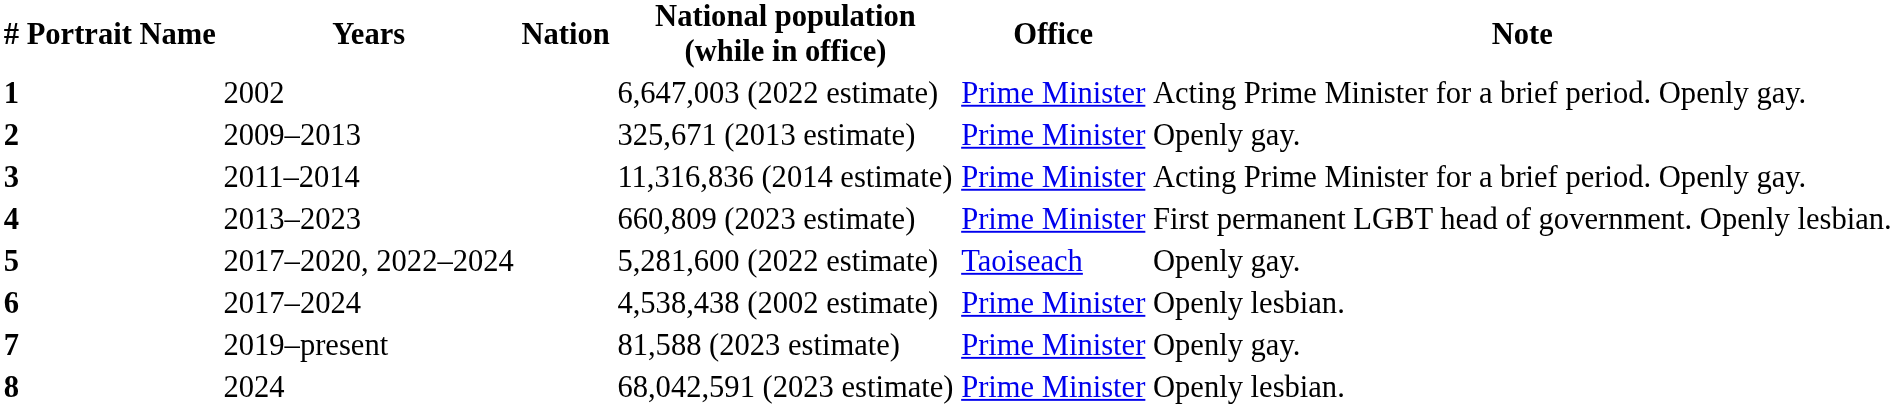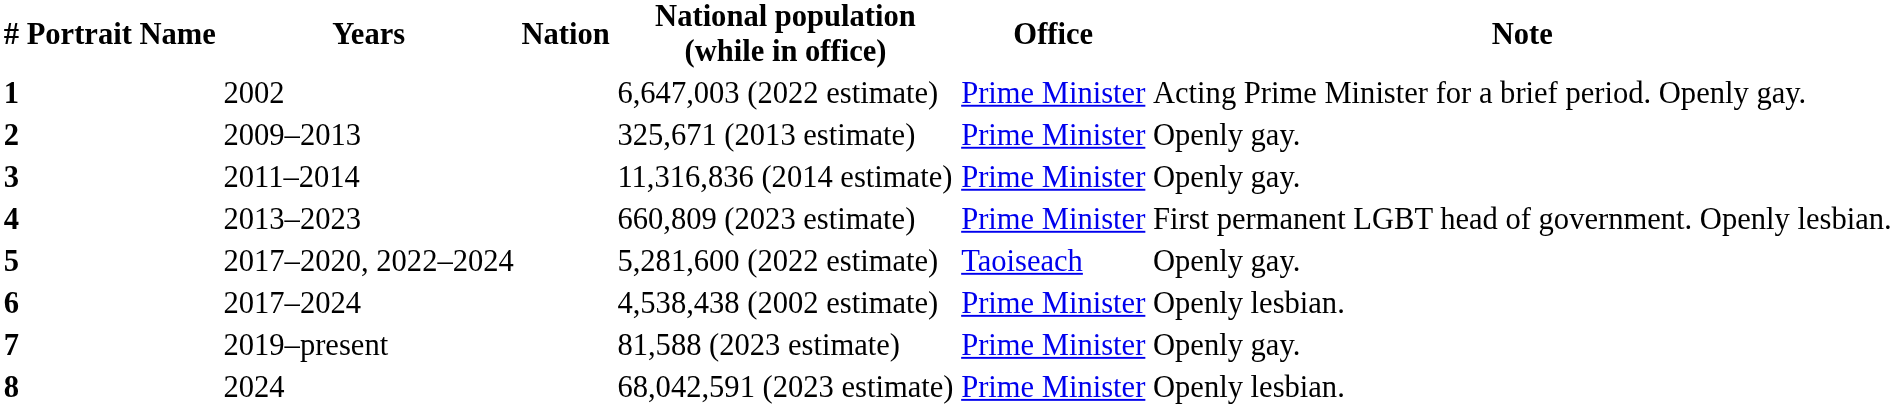3 | Note: Acting Prime Minister for a brief period. Openly gay. -> Openly gay.
